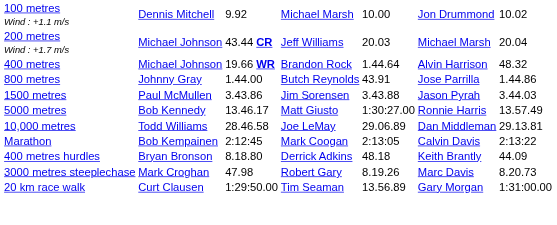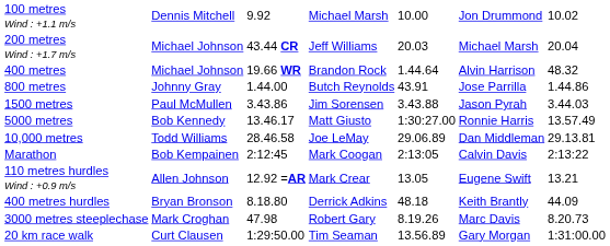+ row: 110 metres hurdles Wind : +0.9 m/s | Allen Johnson | 12.92 =AR | Mark Crear | 13.05 | Eugene Swift | 13.21
